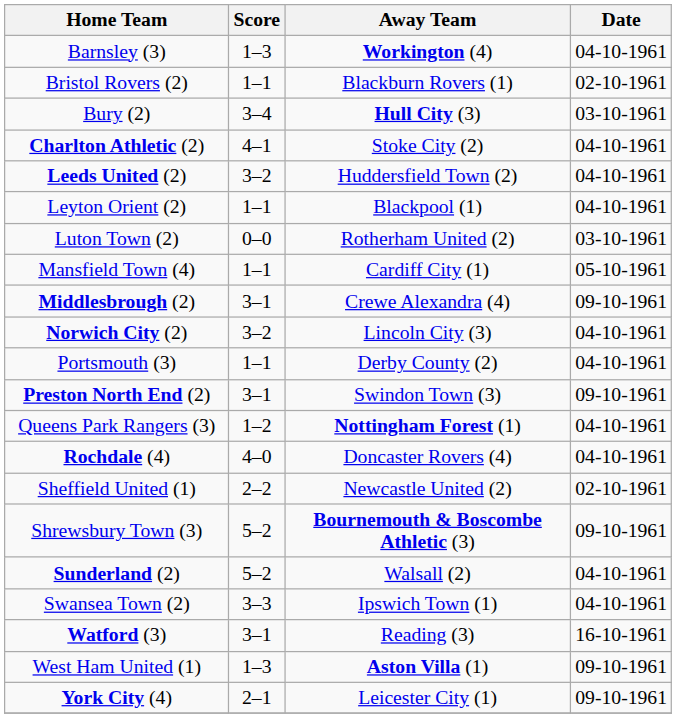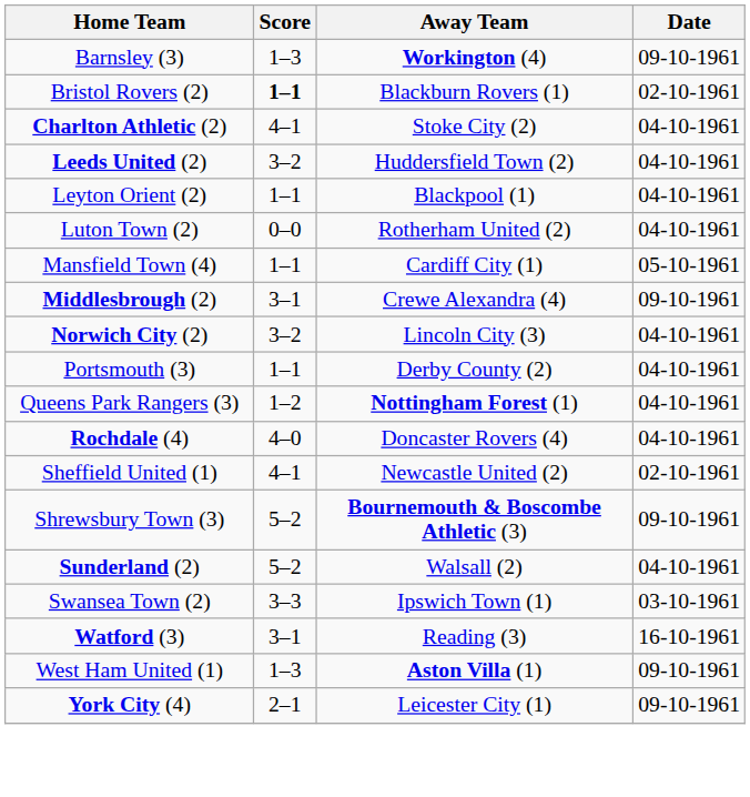Barnsley (3) | Date: 04-10-1961 -> 09-10-1961
Bristol Rovers (2) | Score: normal -> bold
- row: Bury (2) | 3–4 | Hull City (3) | 03-10-1961
Luton Town (2) | Date: 03-10-1961 -> 04-10-1961
- row: Preston North End (2) | 3–1 | Swindon Town (3) | 09-10-1961
Sheffield United (1) | Score: 2–2 -> 4–1
Swansea Town (2) | Date: 04-10-1961 -> 03-10-1961
